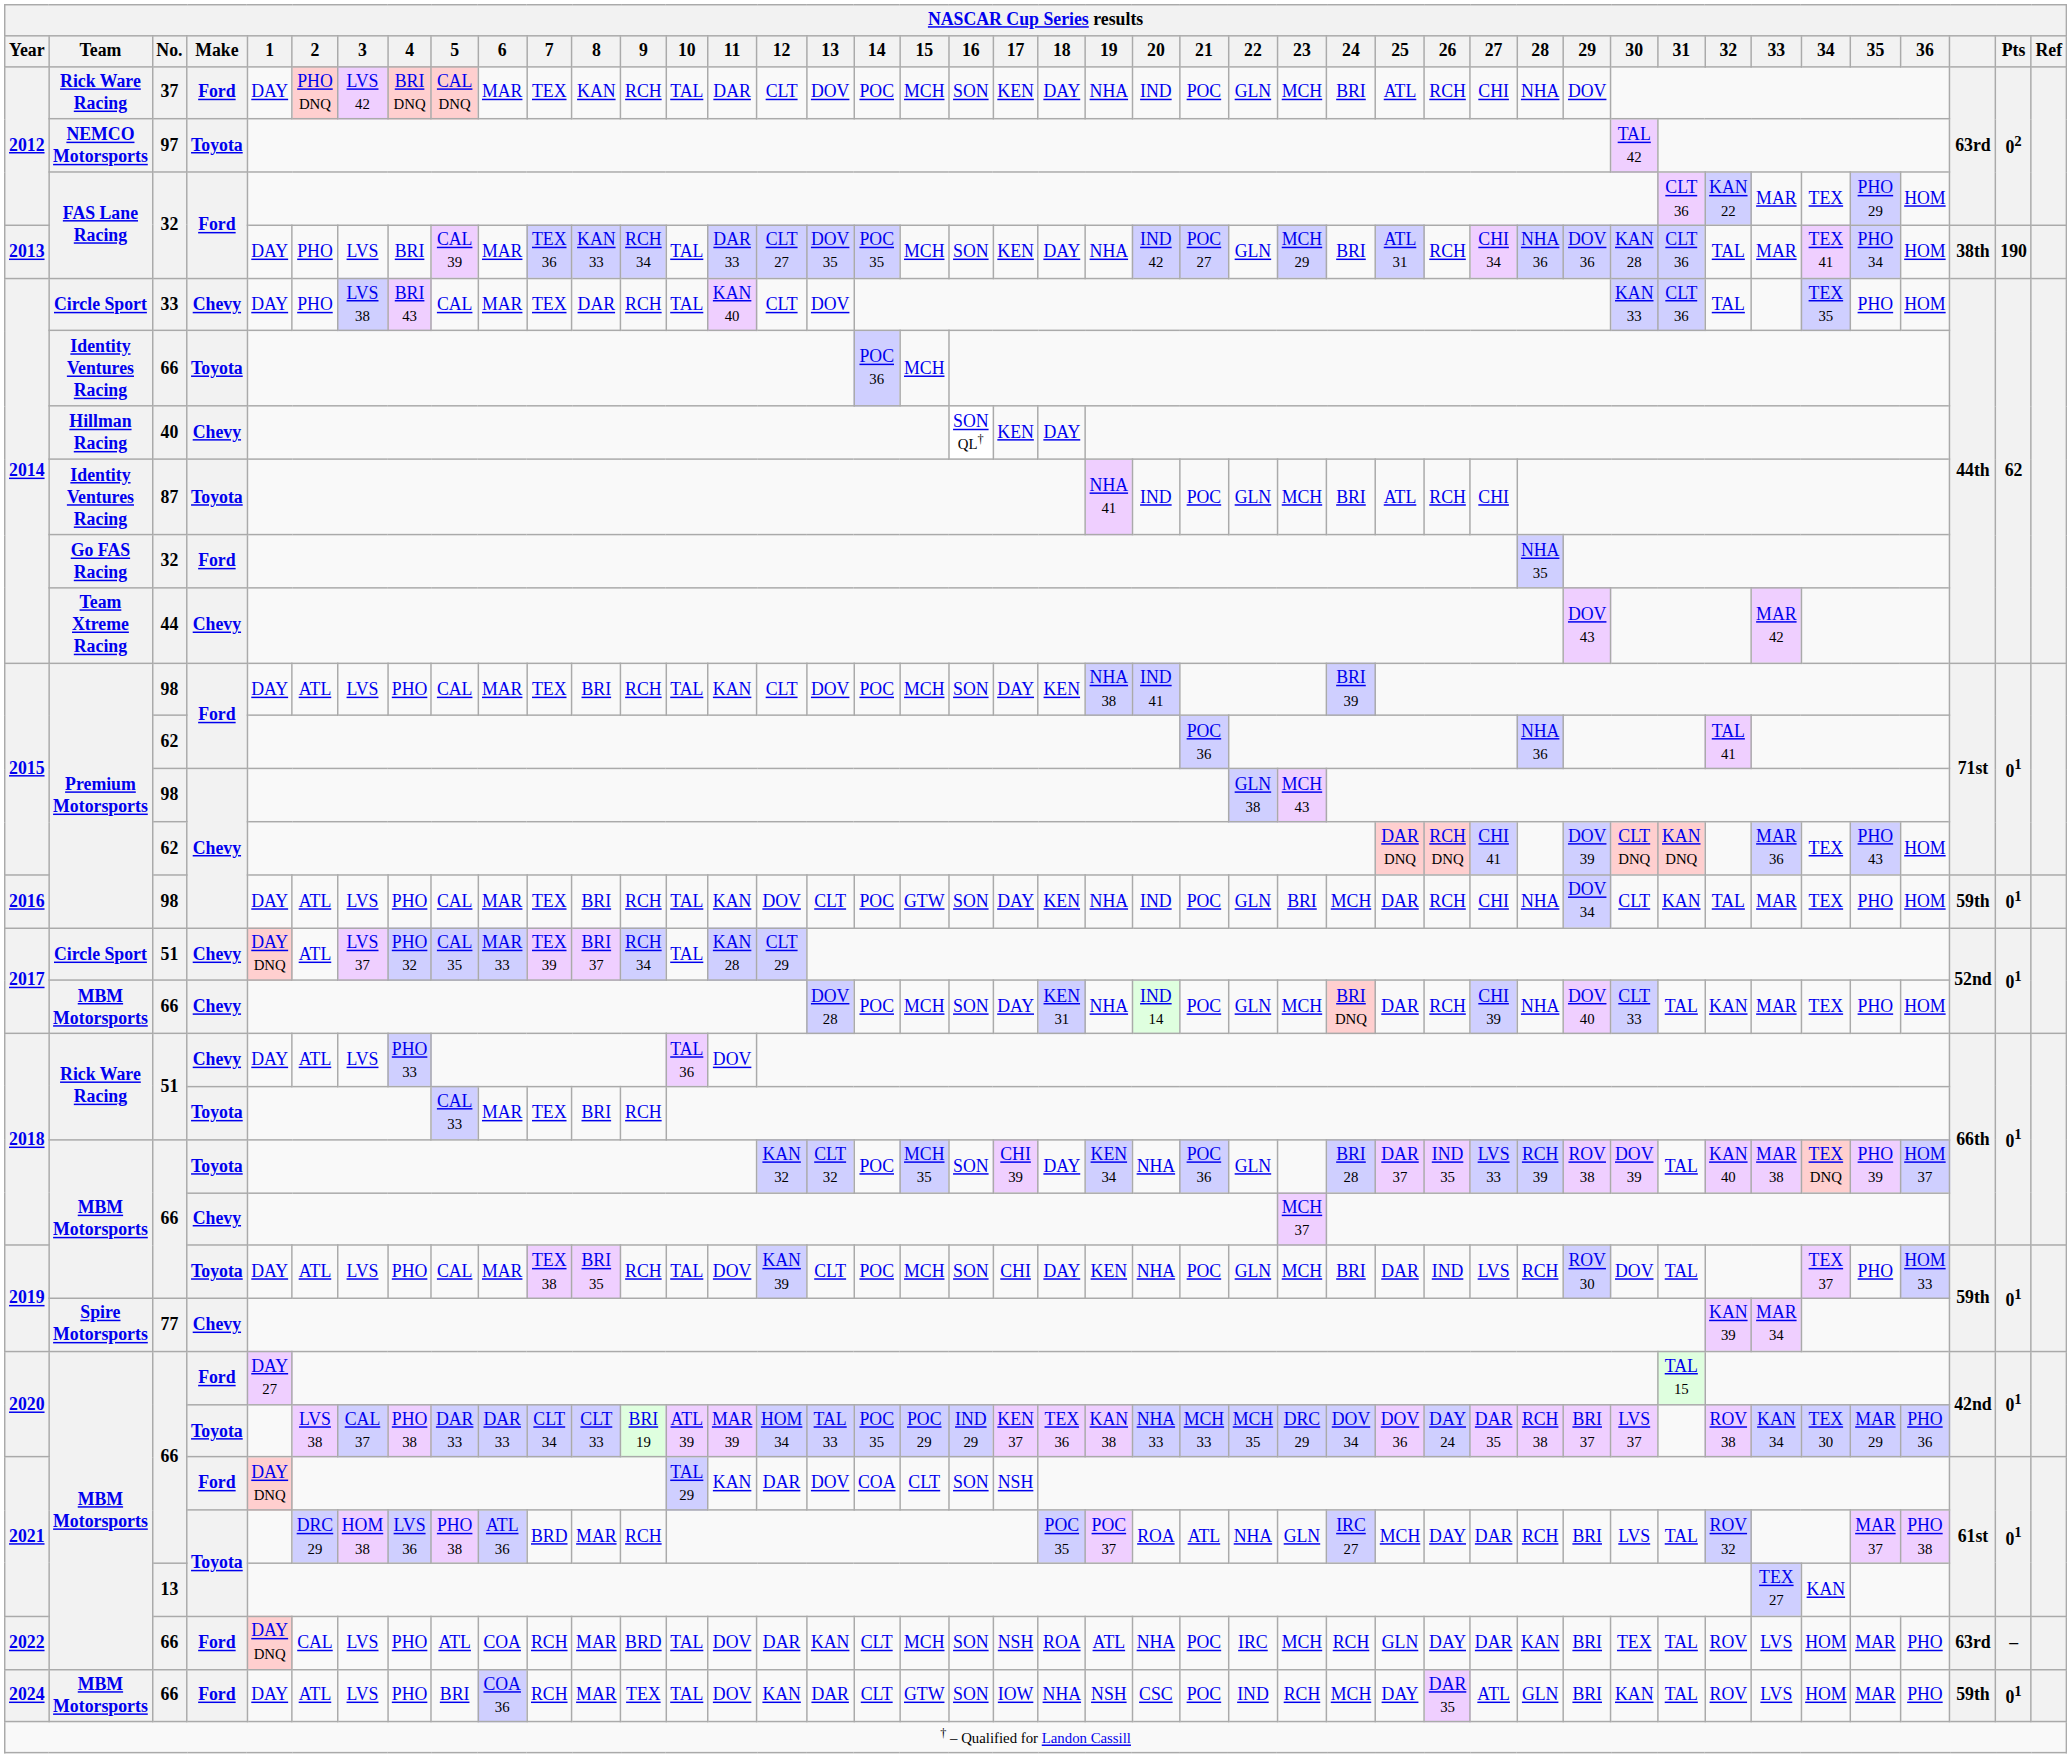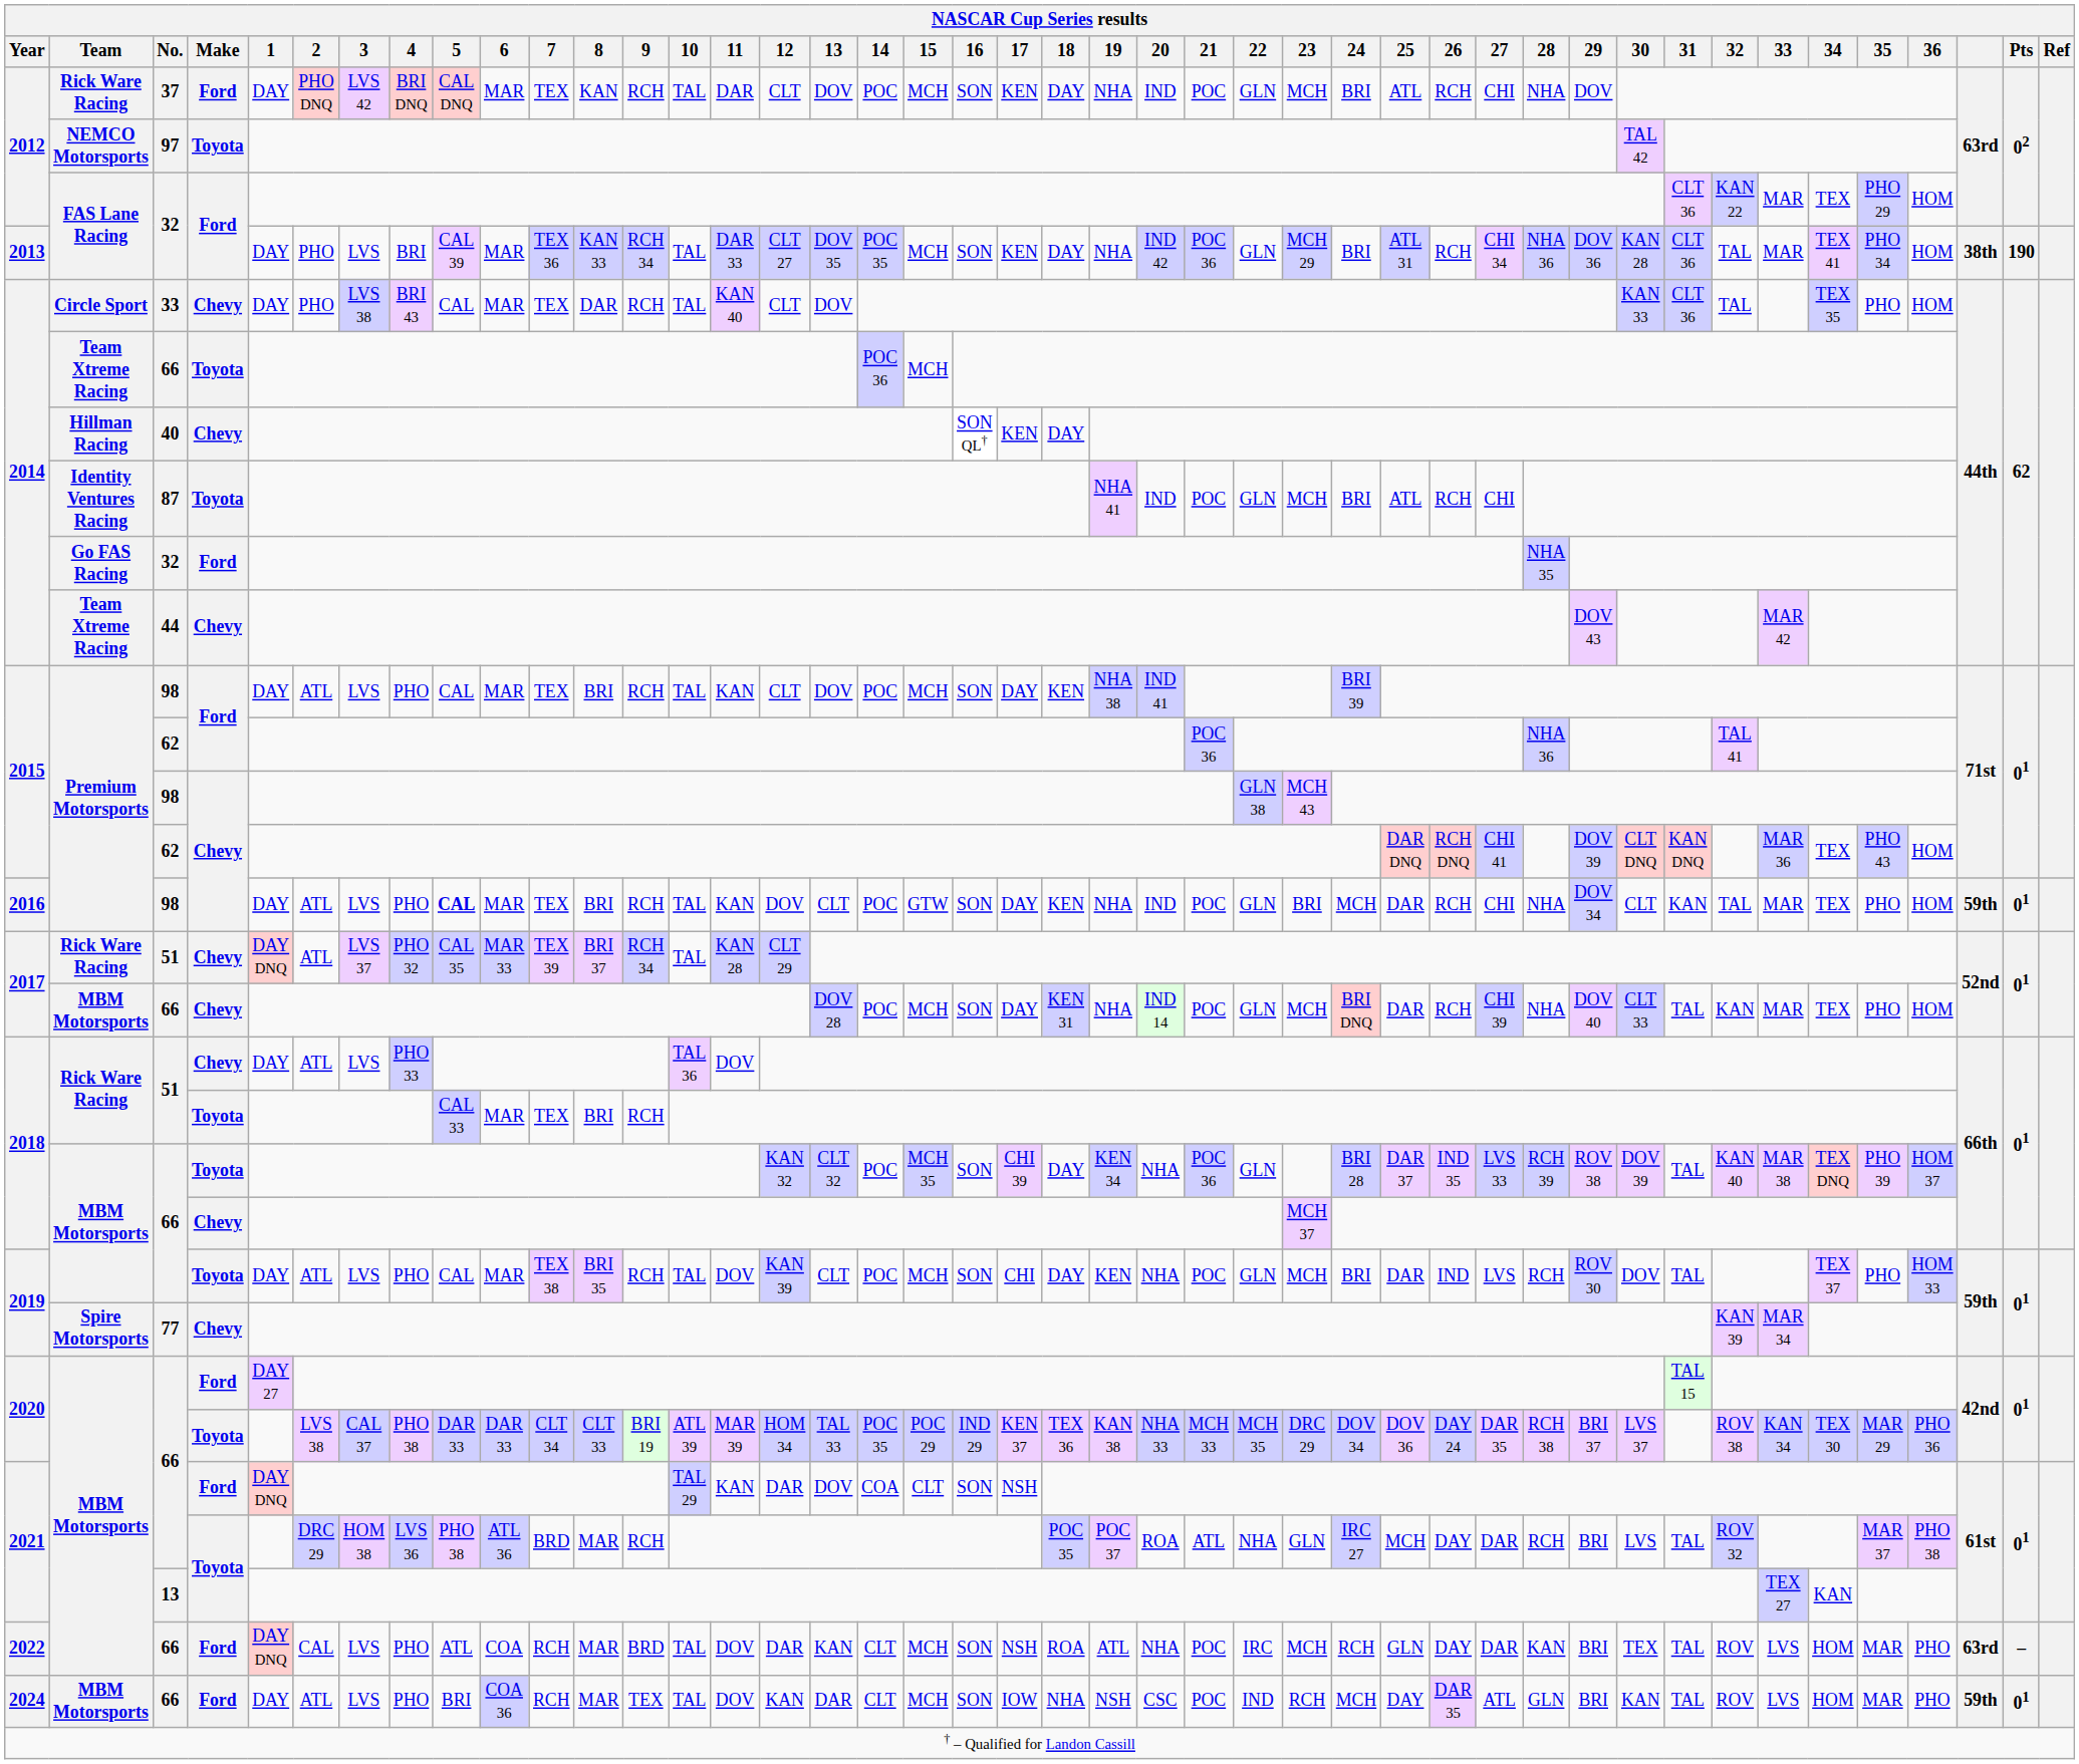2013 / 32 | 21: POC 27 -> POC 36
2014 / 66 | Team: Identity Ventures Racing -> Team Xtreme Racing
2016 / 98 | 5: normal -> bold
2017 / 51 | Team: Circle Sport -> Rick Ware Racing
2024 / 66 | 15: GTW -> MCH
